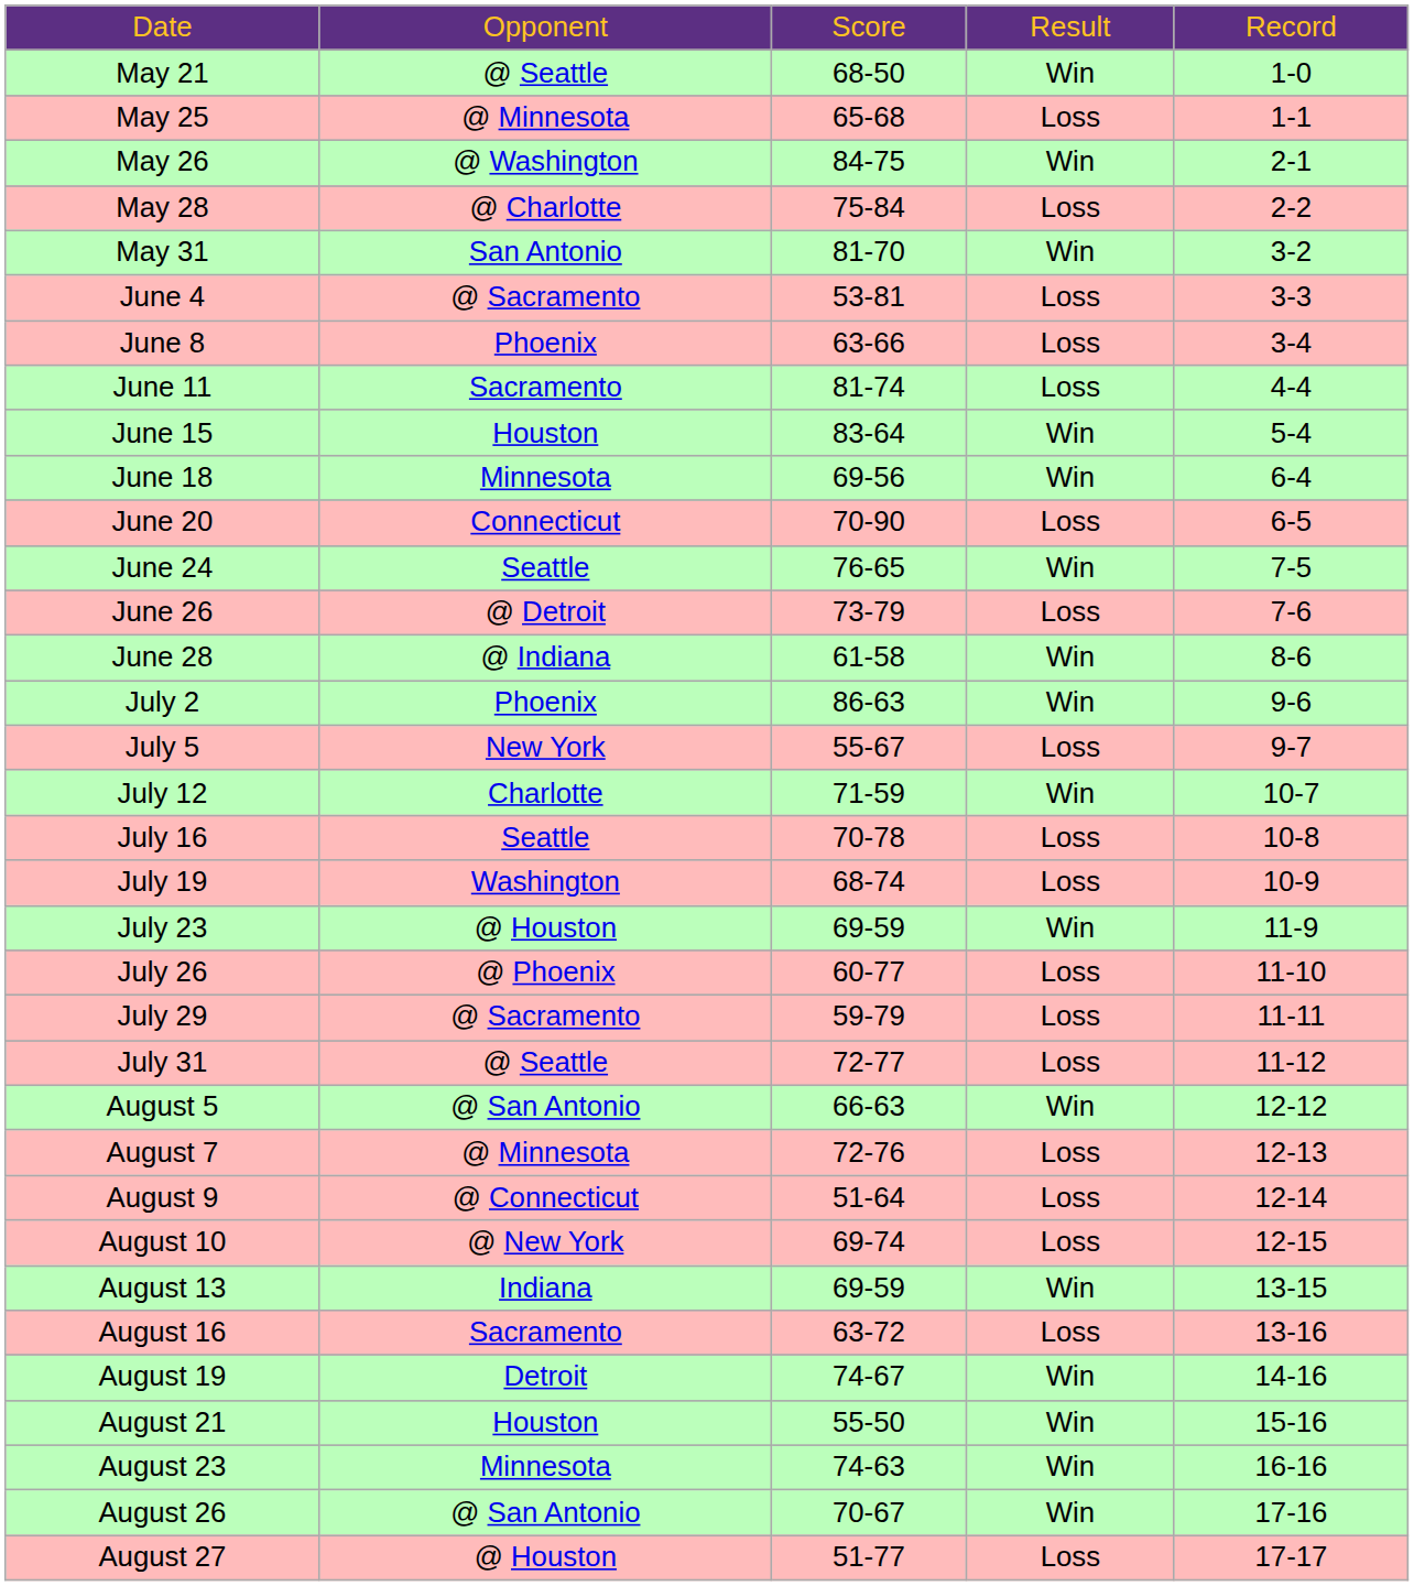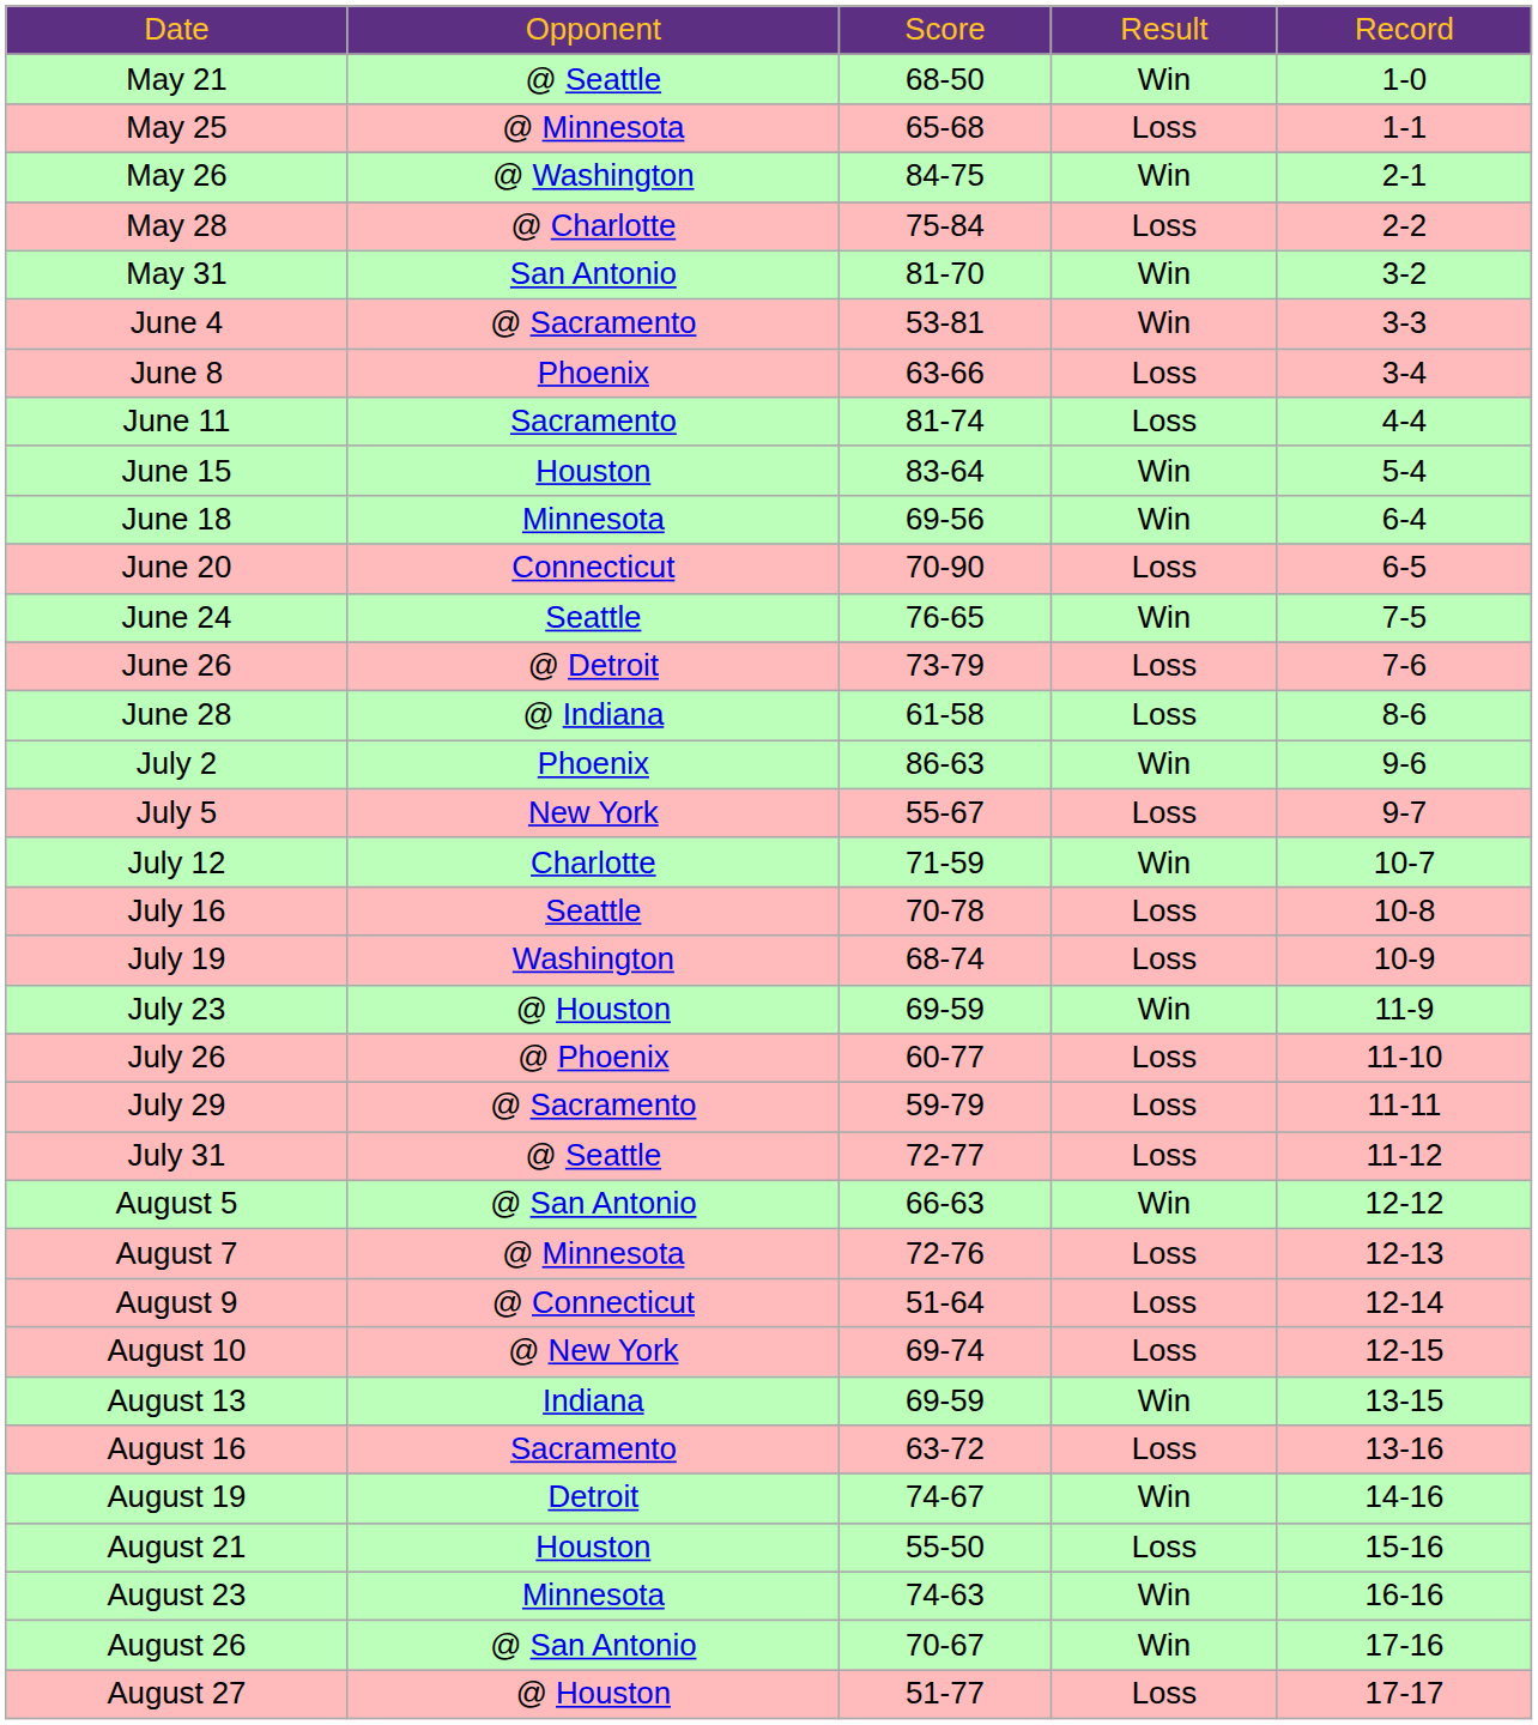June 4 | column 4: Loss -> Win
June 28 | column 4: Win -> Loss
August 21 | column 4: Win -> Loss
